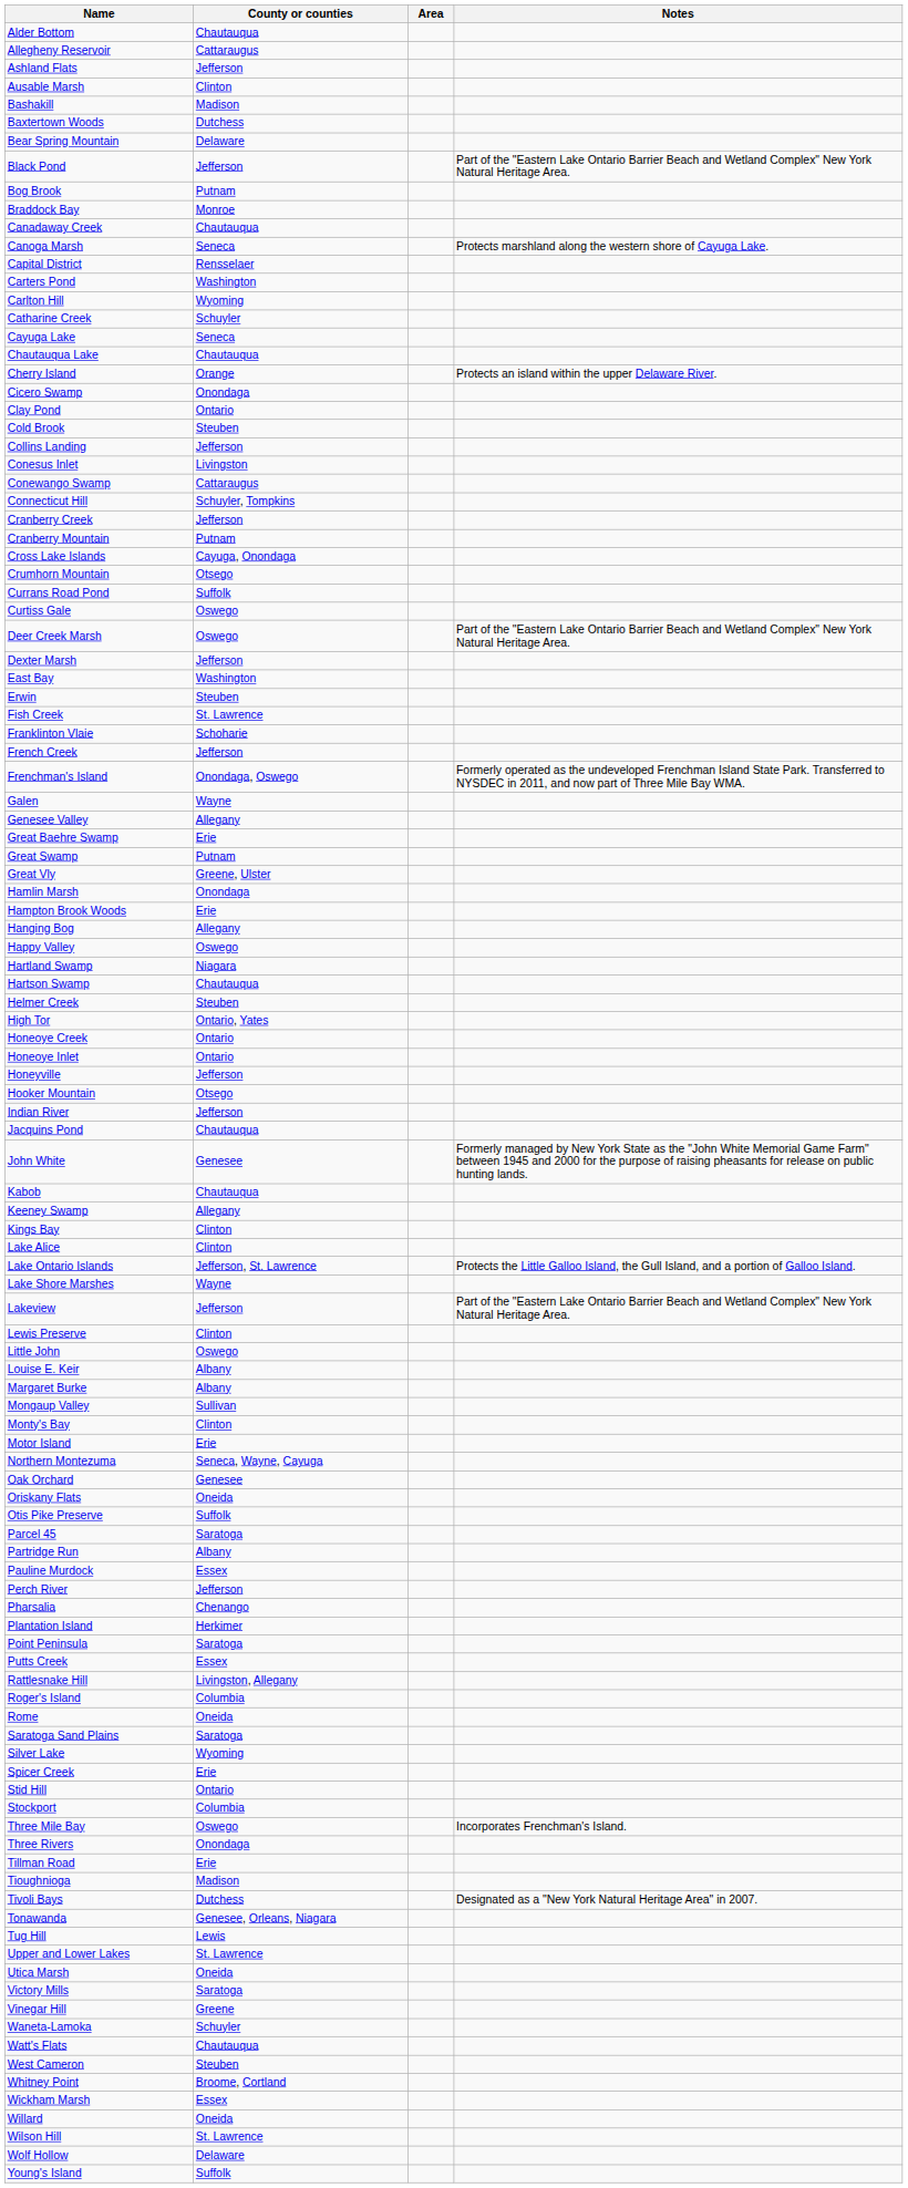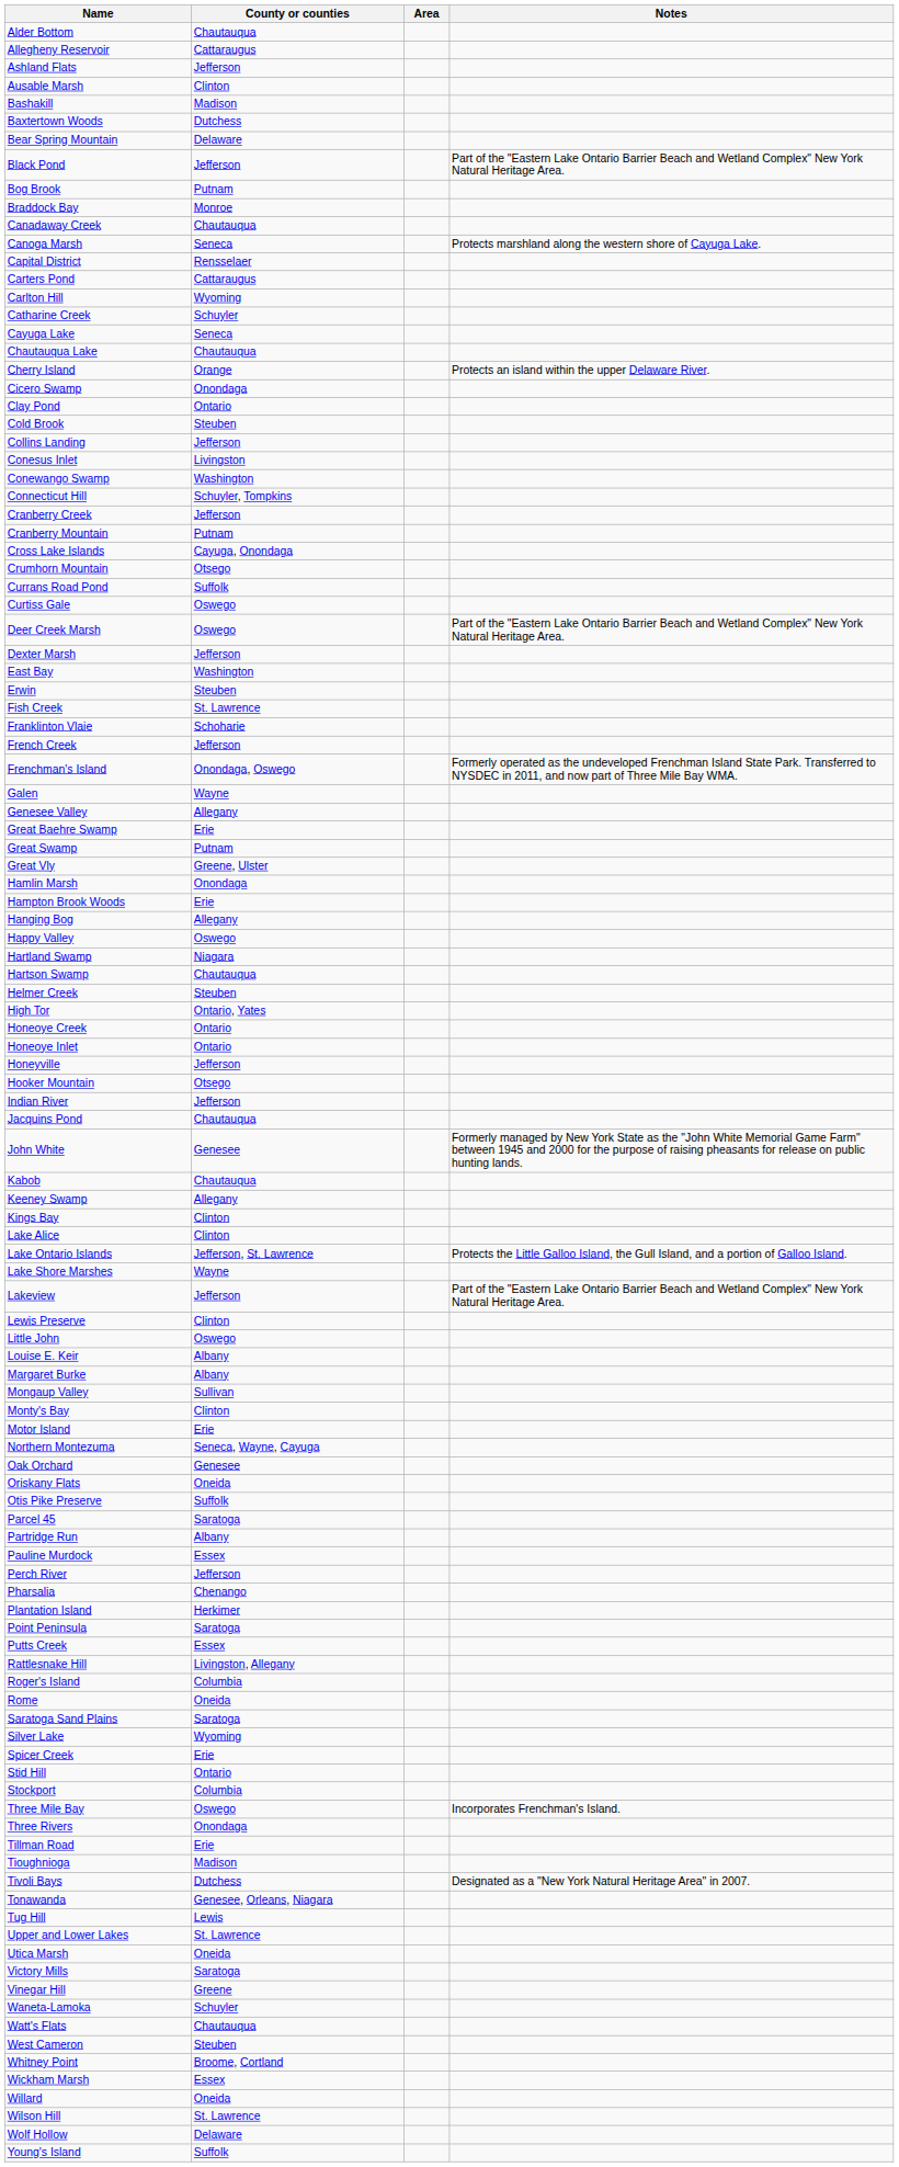Carters Pond | County or counties: Washington -> Cattaraugus
Conewango Swamp | County or counties: Cattaraugus -> Washington
